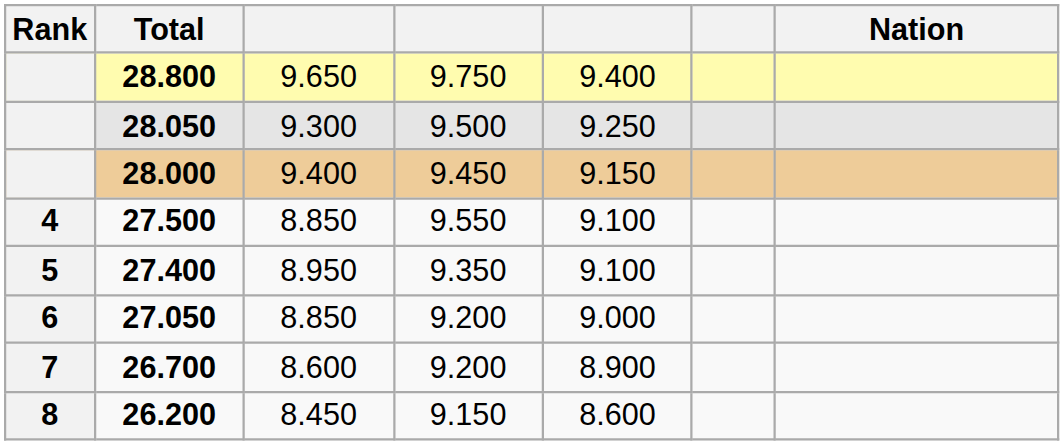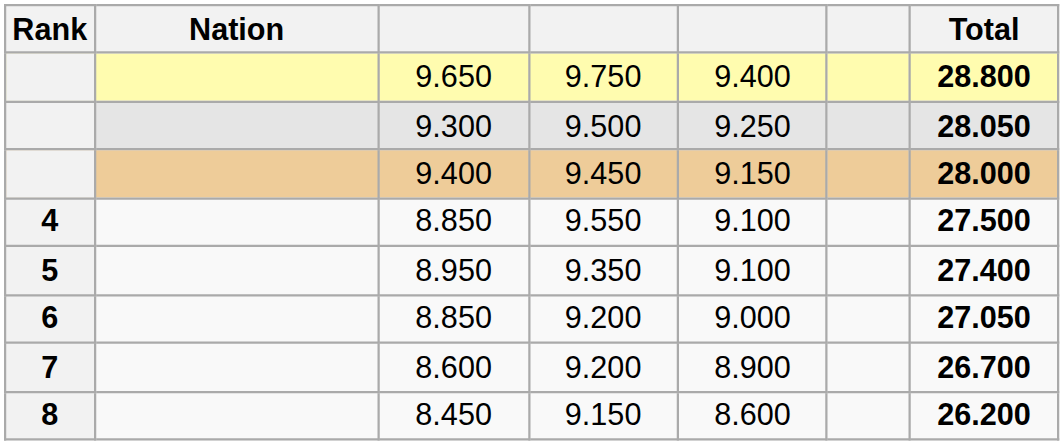columns swapped: Nation <-> Total
